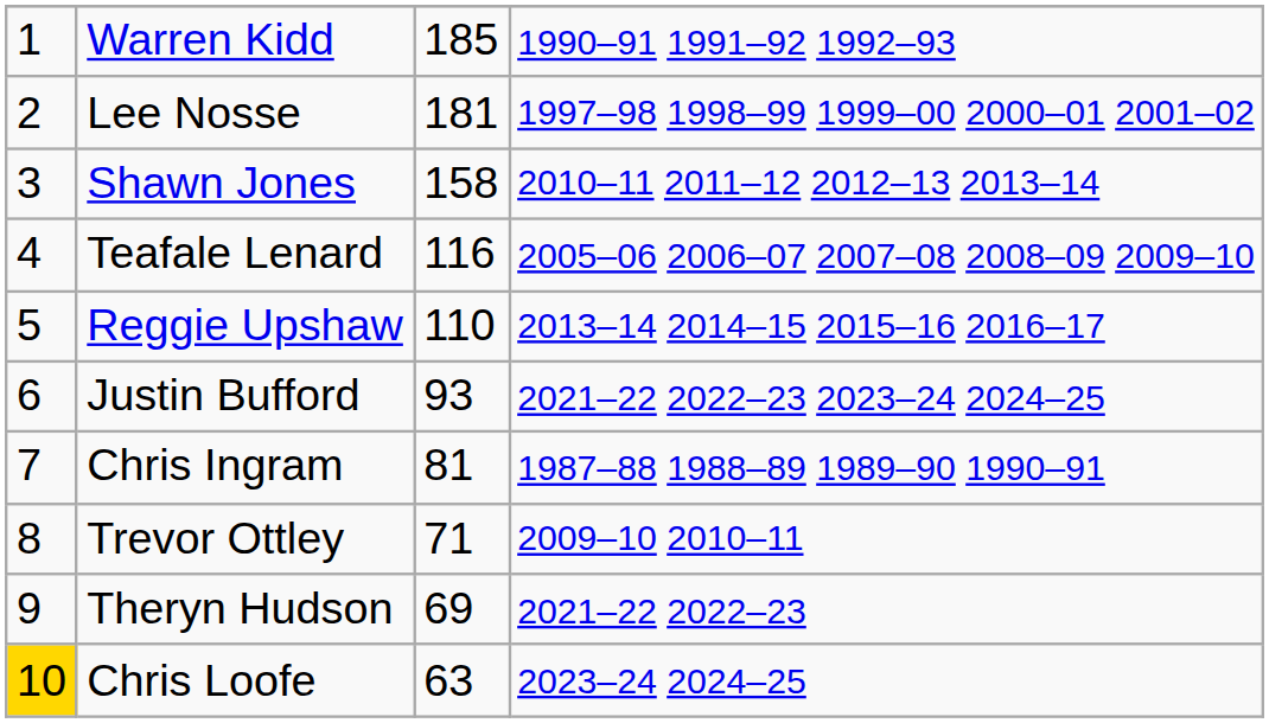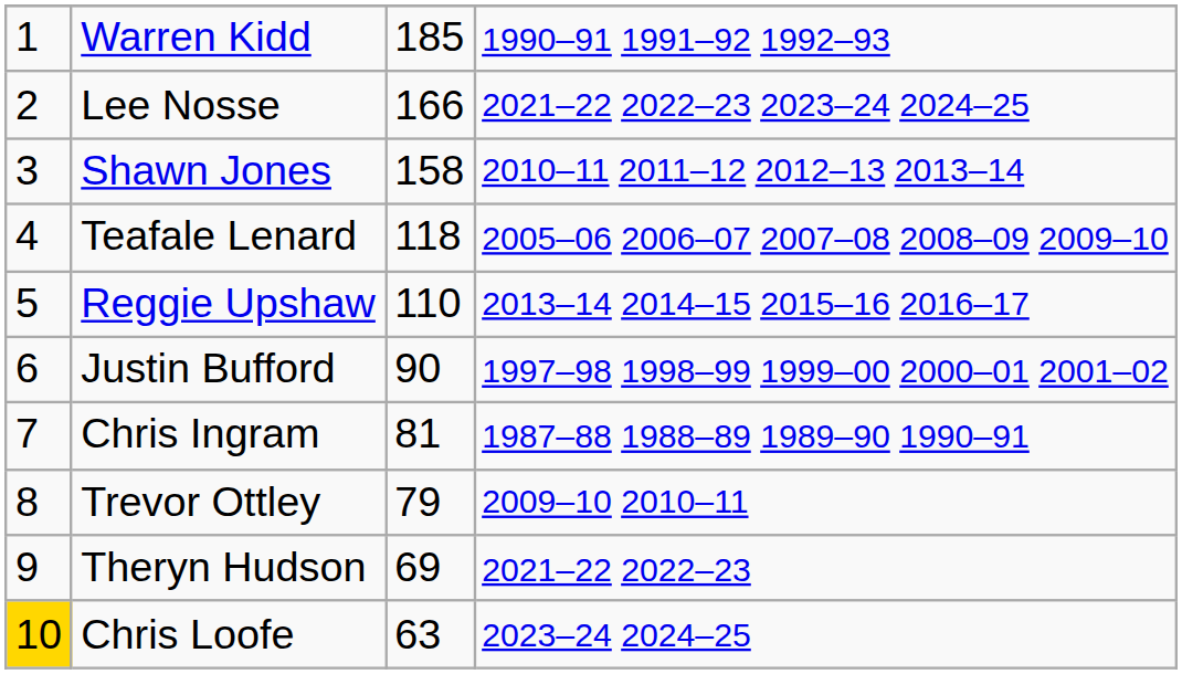Lee Nosse | column 3: 181 -> 166
Lee Nosse | column 4: 1997–98 1998–99 1999–00 2000–01 2001–02 -> 2021–22 2022–23 2023–24 2024–25
Teafale Lenard | column 3: 116 -> 118
Justin Bufford | column 3: 93 -> 90
Justin Bufford | column 4: 2021–22 2022–23 2023–24 2024–25 -> 1997–98 1998–99 1999–00 2000–01 2001–02
Trevor Ottley | column 3: 71 -> 79
